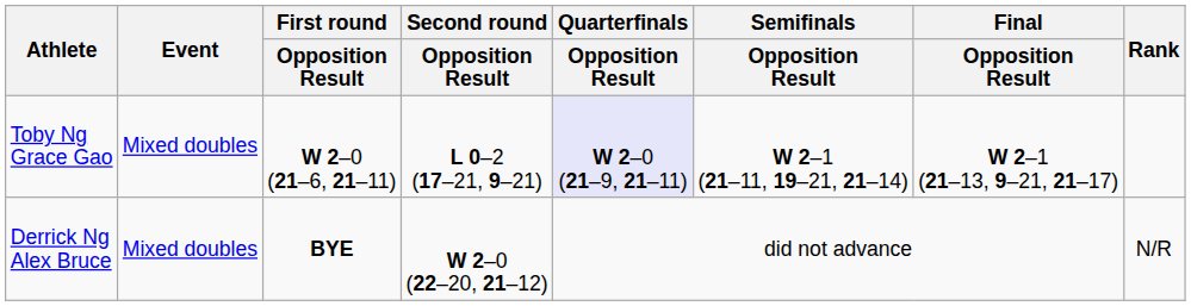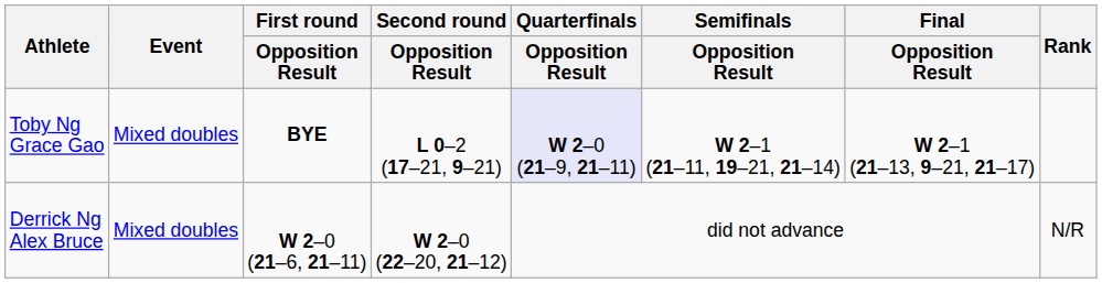Toby Ng Grace Gao | First round / Opposition Result: W 2–0 (21–6, 21–11) -> BYE
Derrick Ng Alex Bruce | First round / Opposition Result: BYE -> W 2–0 (21–6, 21–11)
